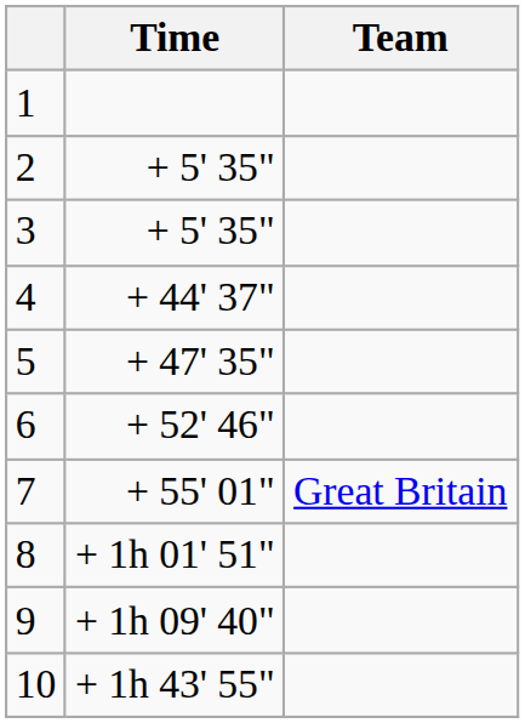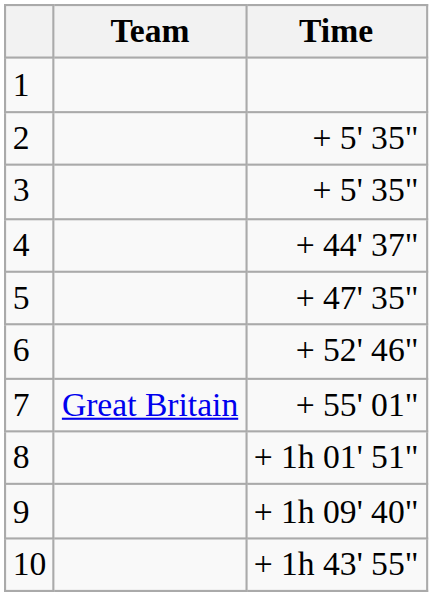columns swapped: Team <-> Time
